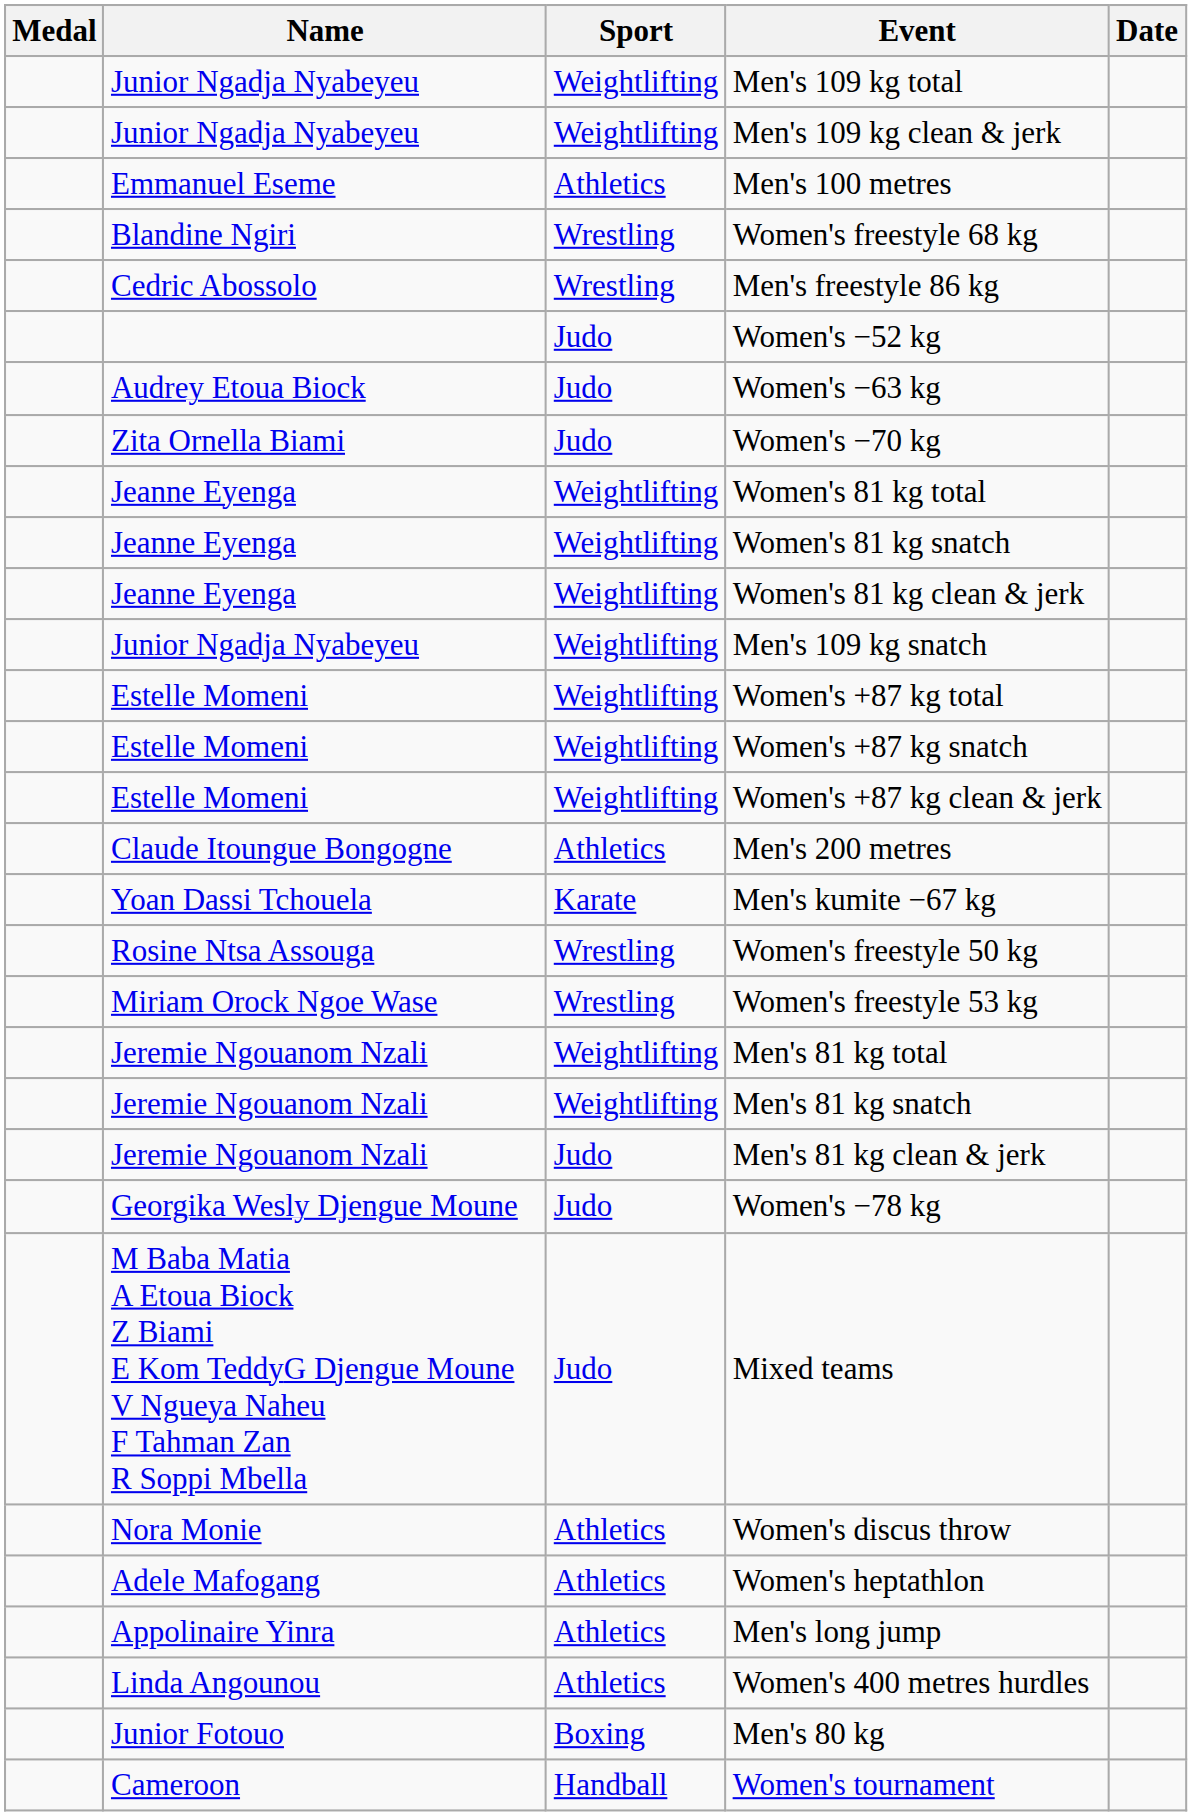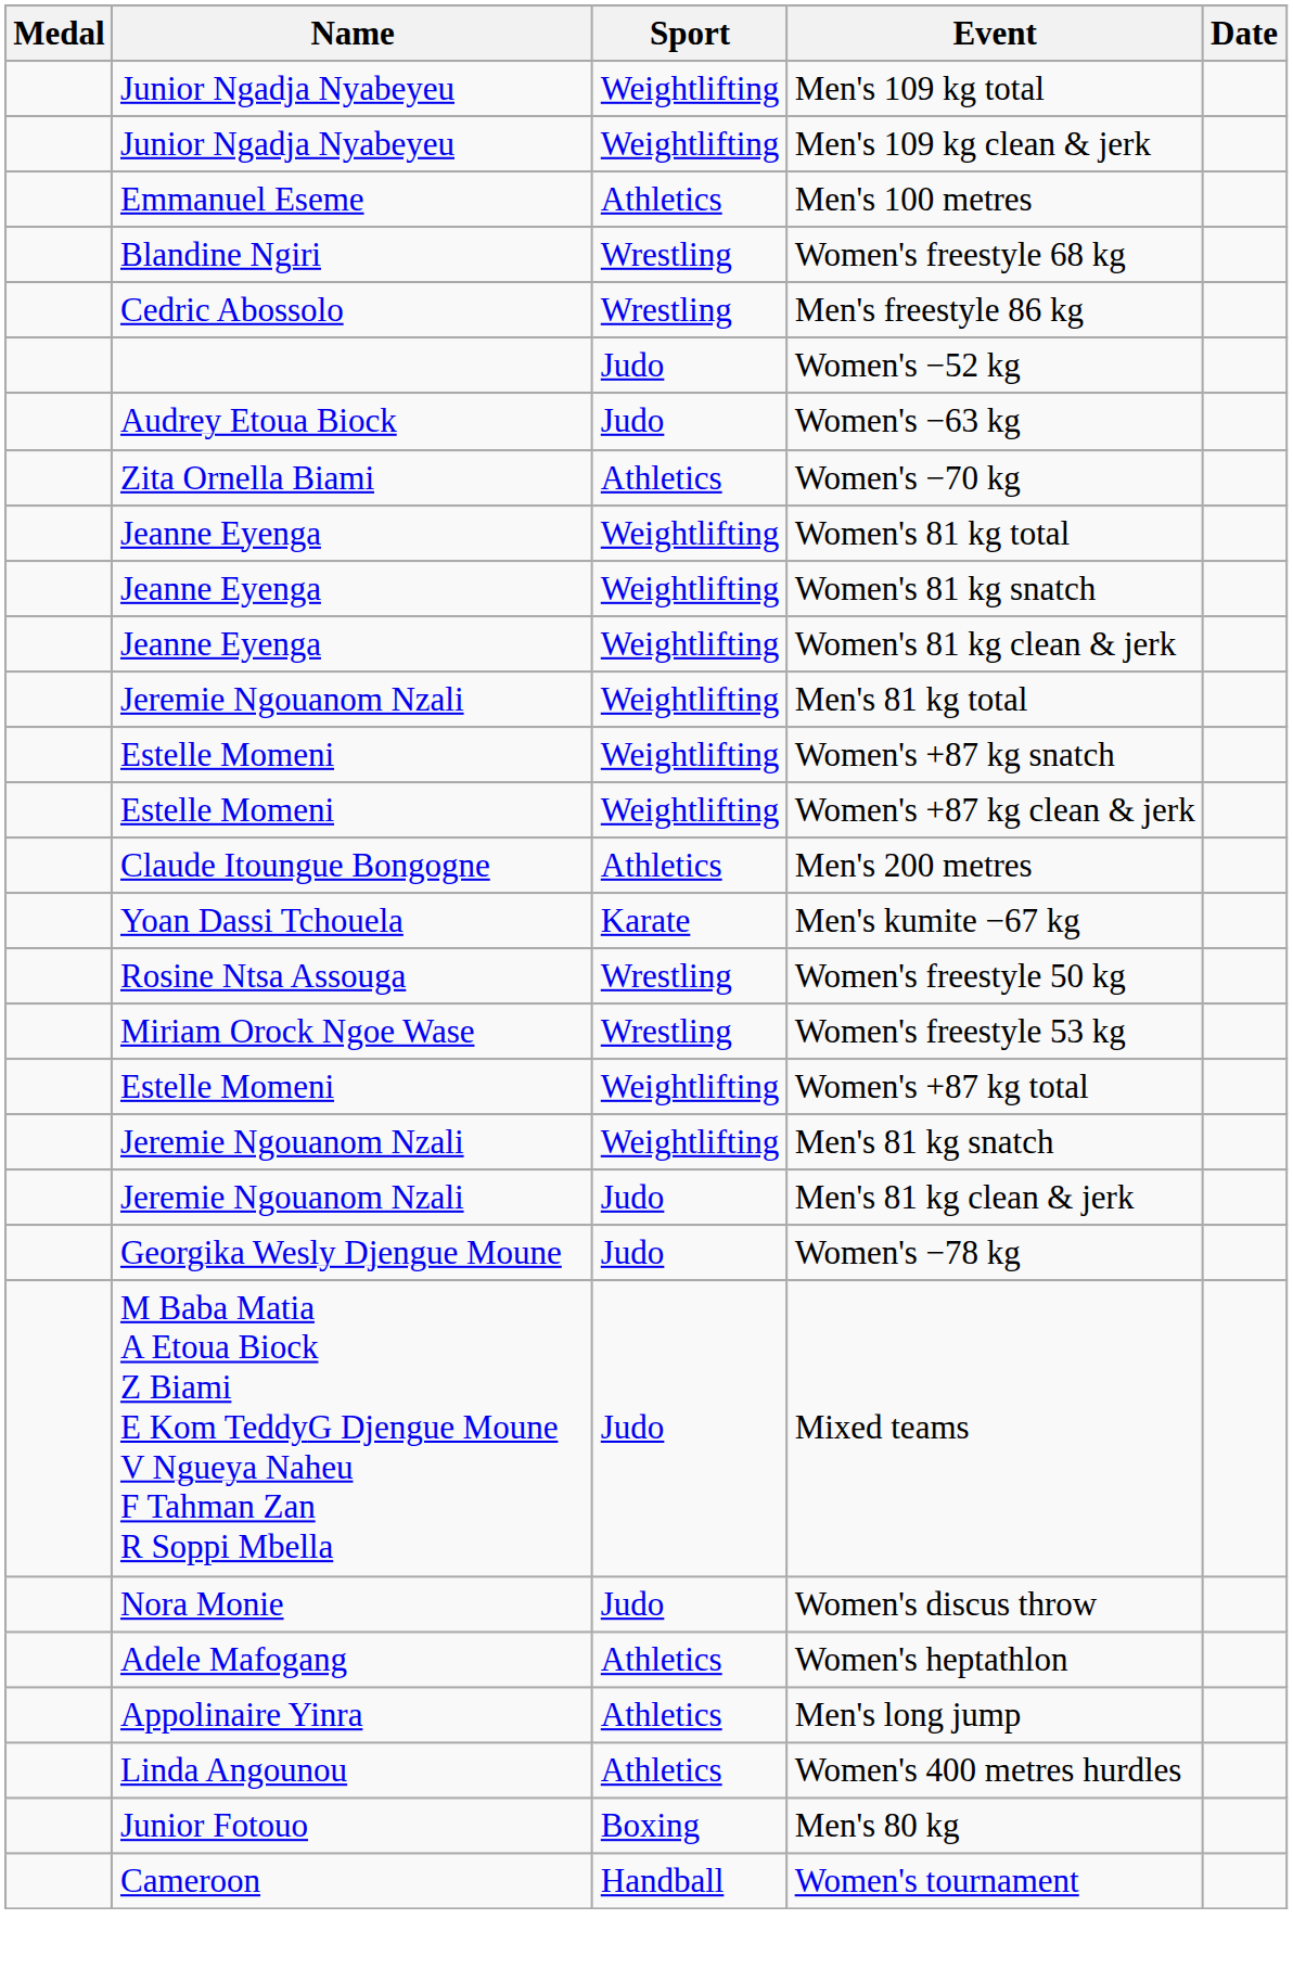Women's −70 kg | Sport: Judo -> Athletics
- row: Junior Ngadja Nyabeyeu | Weightlifting | Men's 109 kg snatch
rows swapped: Women's +87 kg total <-> Men's 81 kg total
Women's discus throw | Sport: Athletics -> Judo
